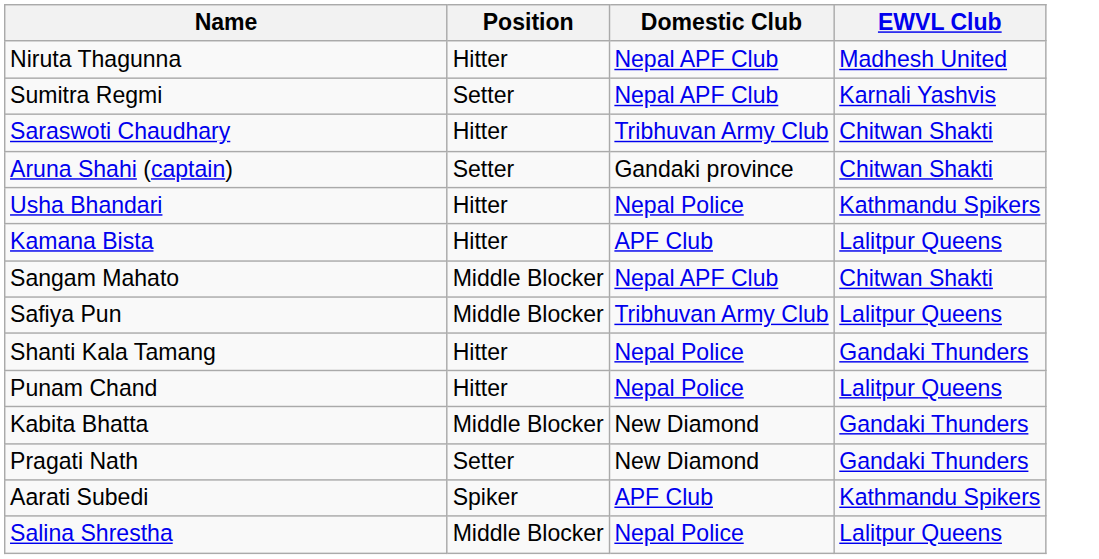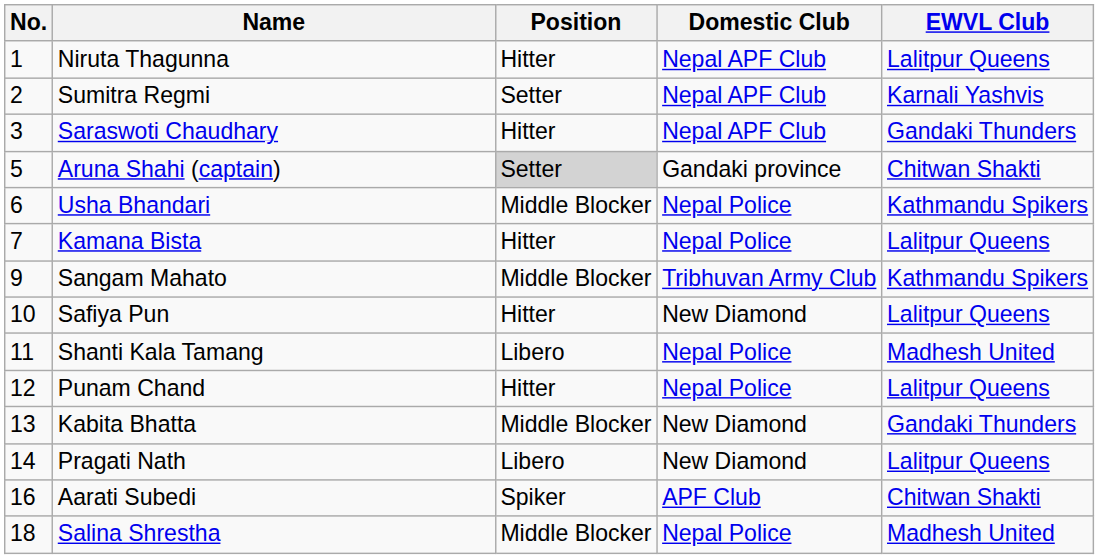+ column: No. | 1 | 2 | 3 | 5 | 6 | 7 | 9 | 10 | 11 | 12 | 13 | 14 | 16 | 18
Niruta Thagunna | EWVL Club: Madhesh United -> Lalitpur Queens
Saraswoti Chaudhary | Domestic Club: Tribhuvan Army Club -> Nepal APF Club
Saraswoti Chaudhary | EWVL Club: Chitwan Shakti -> Gandaki Thunders
Aruna Shahi (captain) | Position: no background -> lightgrey background
Usha Bhandari | Position: Hitter -> Middle Blocker
Kamana Bista | Domestic Club: APF Club -> Nepal Police
Sangam Mahato | Domestic Club: Nepal APF Club -> Tribhuvan Army Club
Sangam Mahato | EWVL Club: Chitwan Shakti -> Kathmandu Spikers
Safiya Pun | Position: Middle Blocker -> Hitter
Safiya Pun | Domestic Club: Tribhuvan Army Club -> New Diamond
Shanti Kala Tamang | Position: Hitter -> Libero
Shanti Kala Tamang | EWVL Club: Gandaki Thunders -> Madhesh United
Pragati Nath | Position: Setter -> Libero
Pragati Nath | EWVL Club: Gandaki Thunders -> Lalitpur Queens
Aarati Subedi | EWVL Club: Kathmandu Spikers -> Chitwan Shakti
Salina Shrestha | EWVL Club: Lalitpur Queens -> Madhesh United
